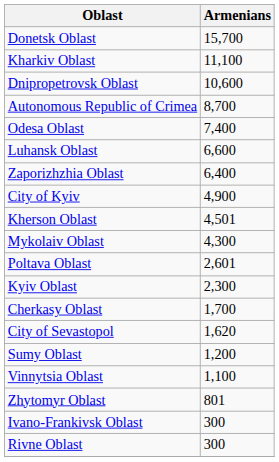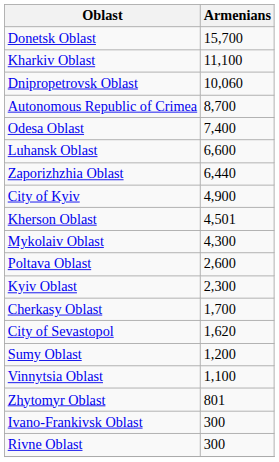Dnipropetrovsk Oblast | Armenians: 10,600 -> 10,060
Zaporizhzhia Oblast | Armenians: 6,400 -> 6,440
Poltava Oblast | Armenians: 2,601 -> 2,600
